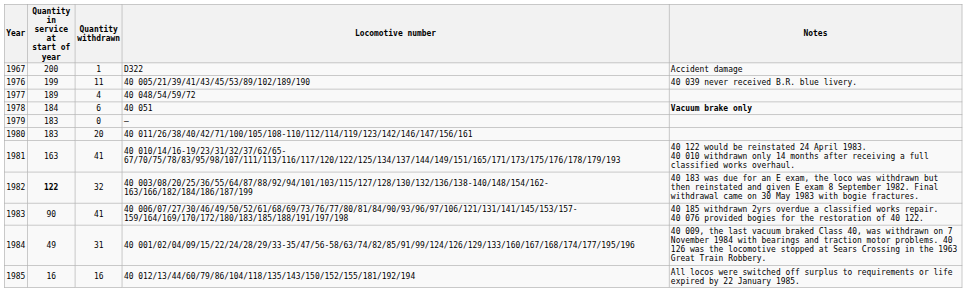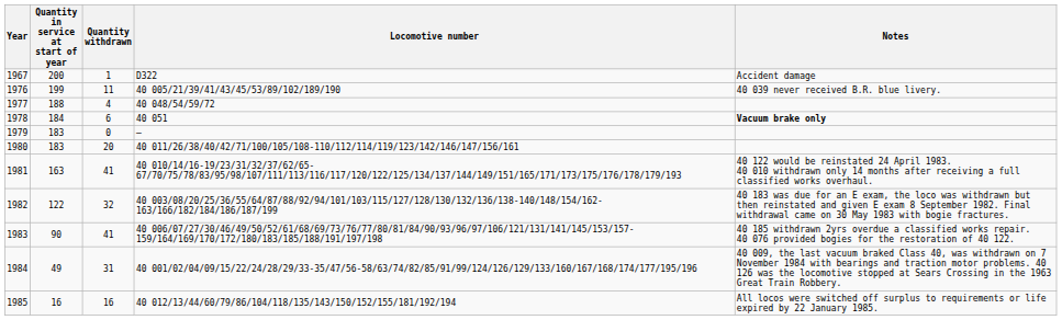1977 | Quantity in service at start of year: 189 -> 188
1982 | Quantity in service at start of year: bold -> normal
